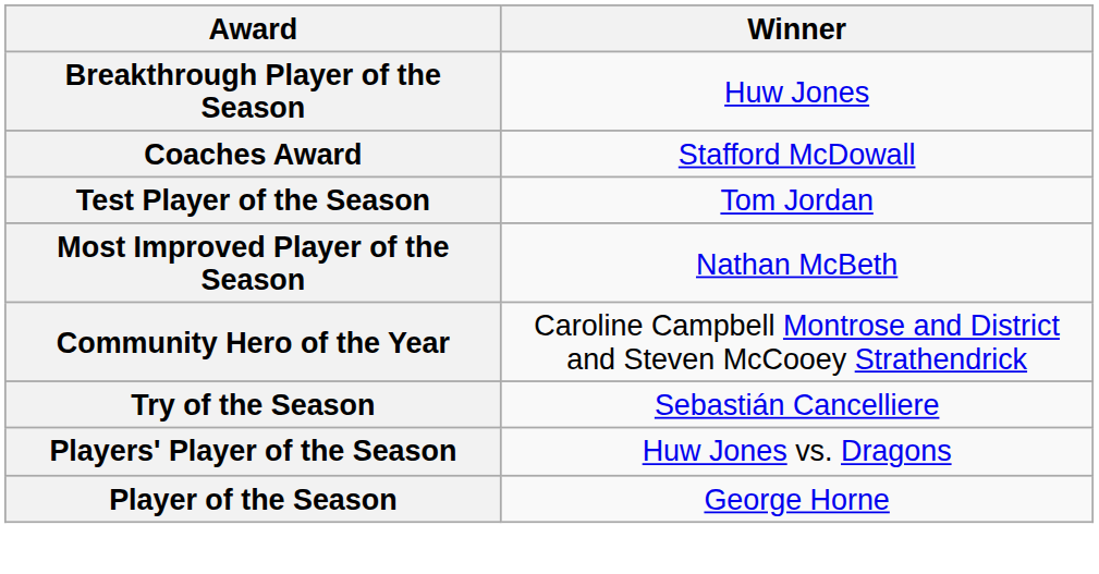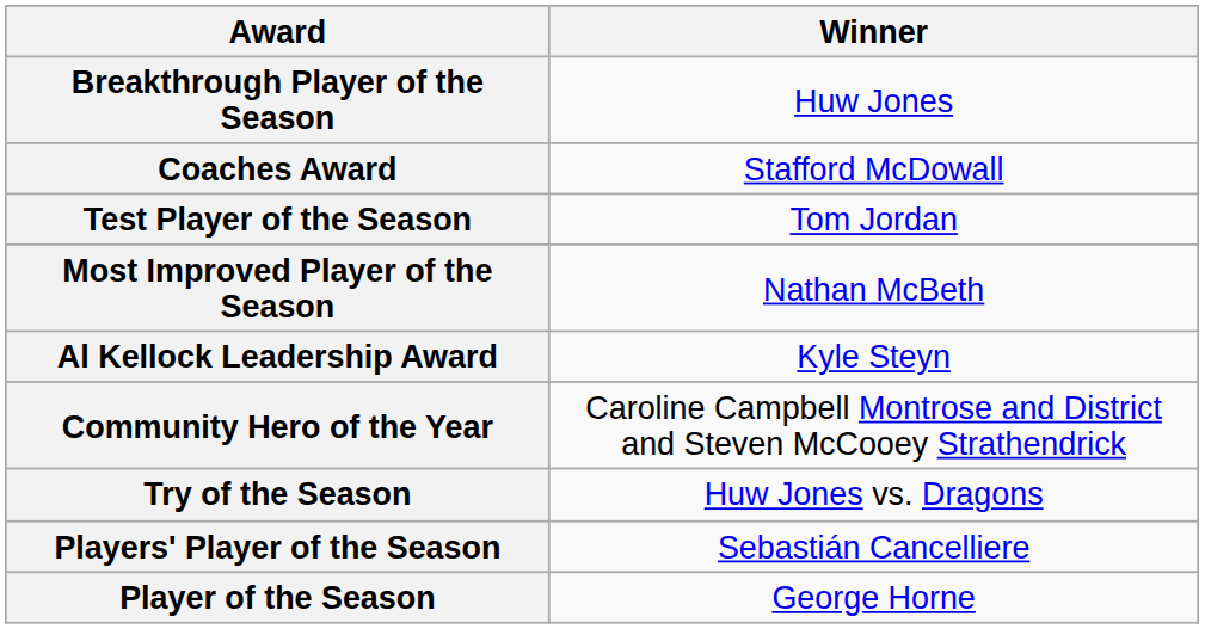+ row: Al Kellock Leadership Award | Kyle Steyn
Try of the Season | Winner: Sebastián Cancelliere -> Huw Jones vs. Dragons
Players' Player of the Season | Winner: Huw Jones vs. Dragons -> Sebastián Cancelliere
